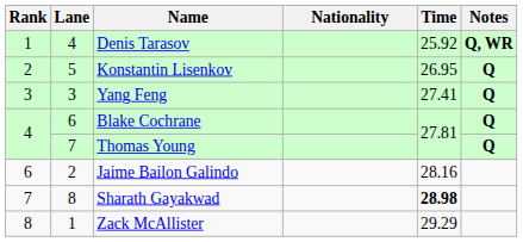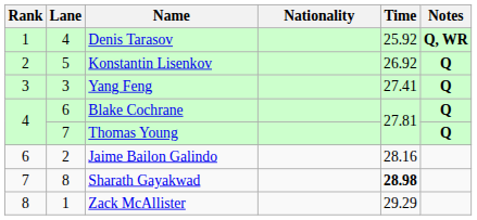Konstantin Lisenkov | Time: 26.95 -> 26.92
